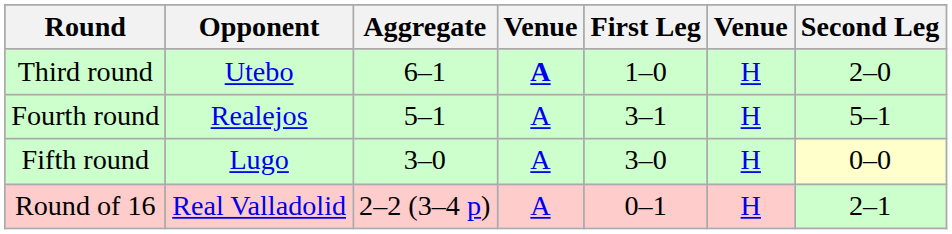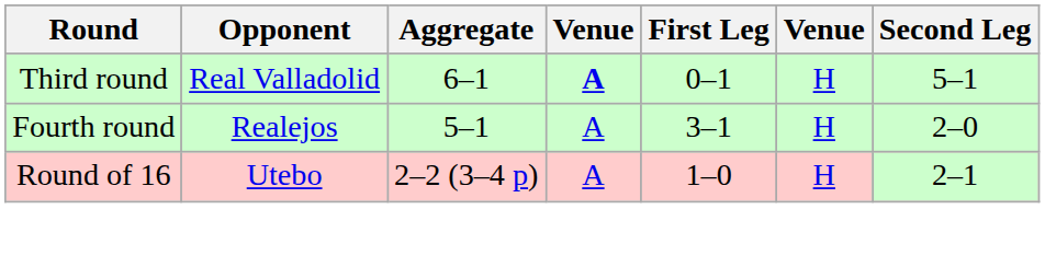Third round | Opponent: Utebo -> Real Valladolid
Third round | First Leg: 1–0 -> 0–1
Third round | Second Leg: 2–0 -> 5–1
Fourth round | Second Leg: 5–1 -> 2–0
- row: Fifth round | Lugo | 3–0 | A | 3–0 | H | 0–0
Round of 16 | Opponent: Real Valladolid -> Utebo
Round of 16 | First Leg: 0–1 -> 1–0
